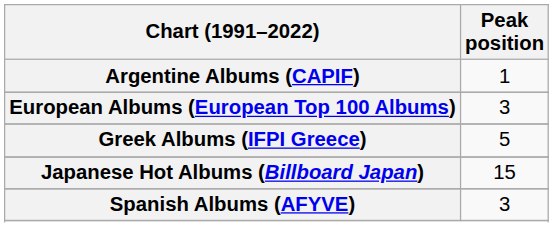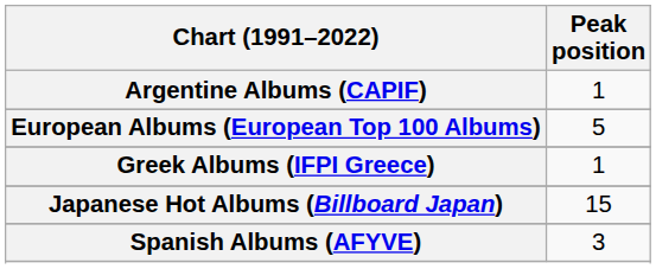European Albums (European Top 100 Albums) | Peak position: 3 -> 5
Greek Albums (IFPI Greece) | Peak position: 5 -> 1
